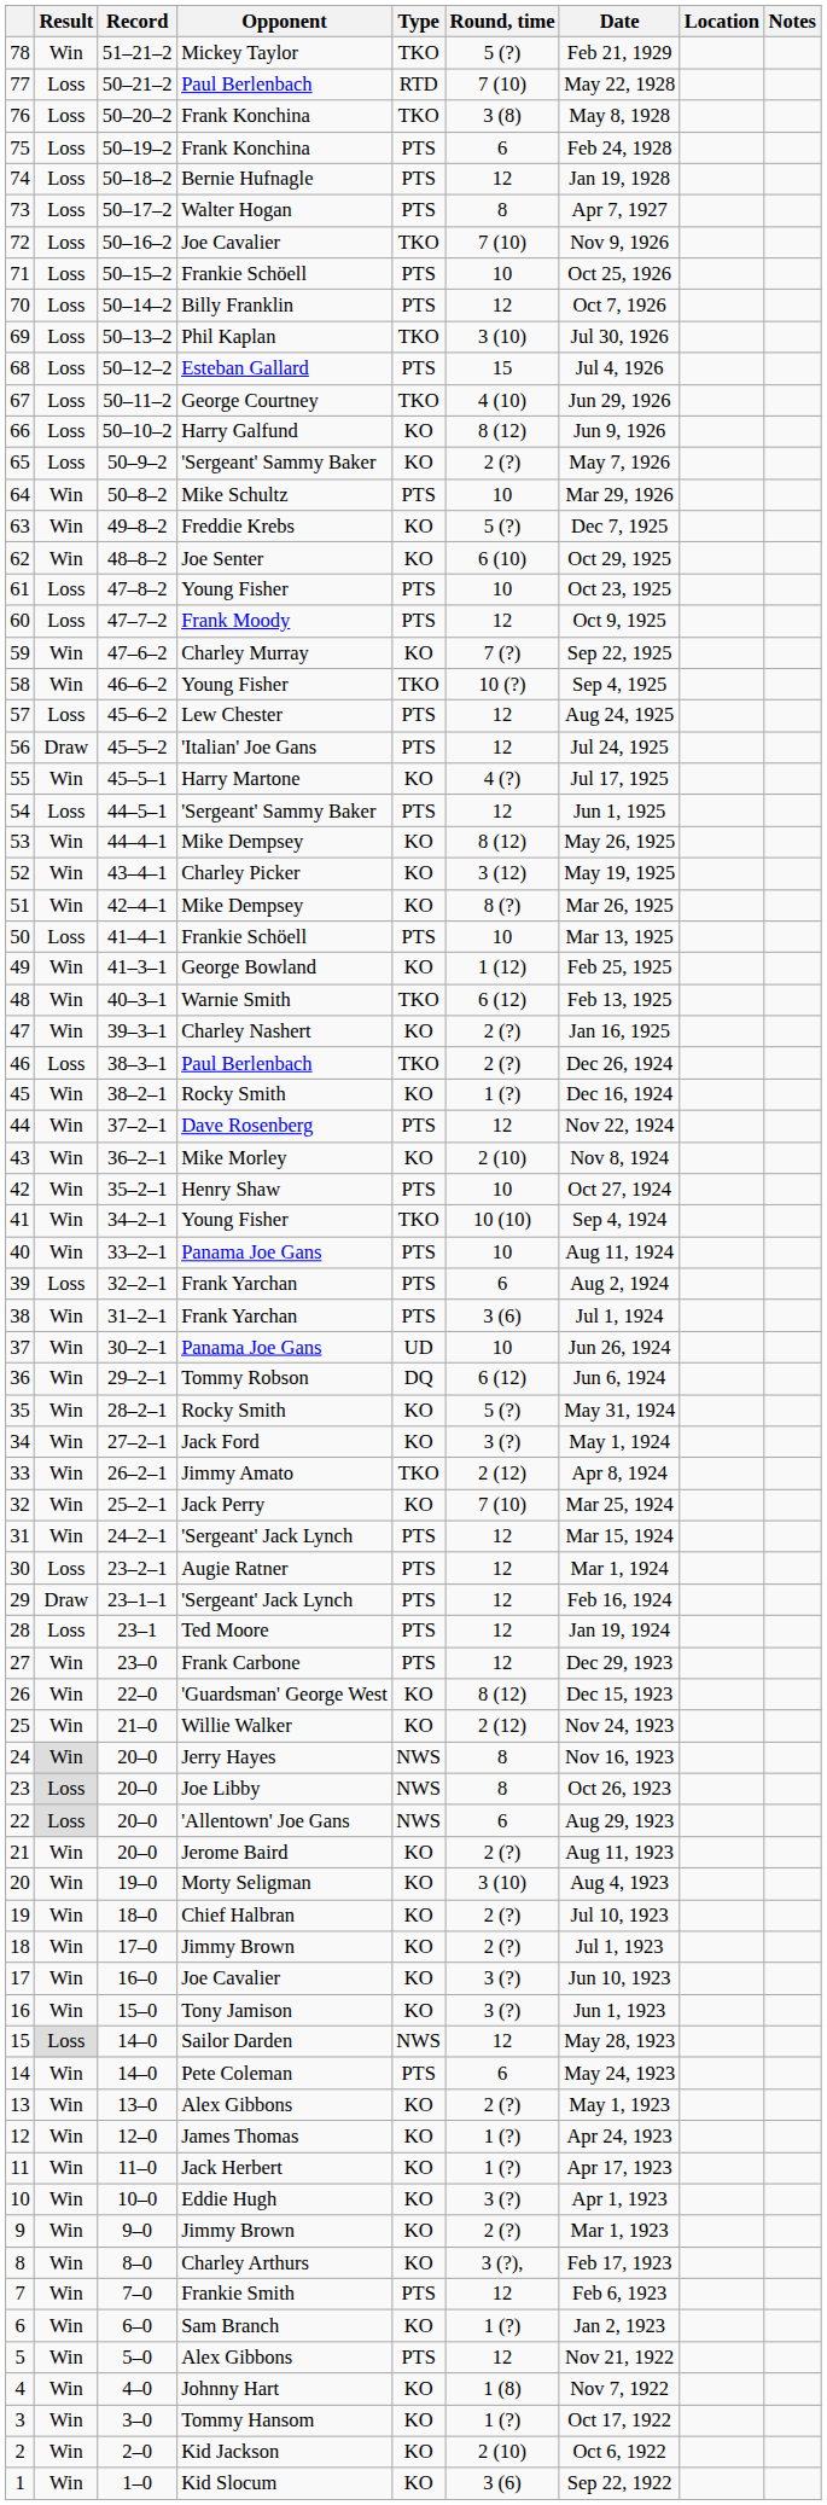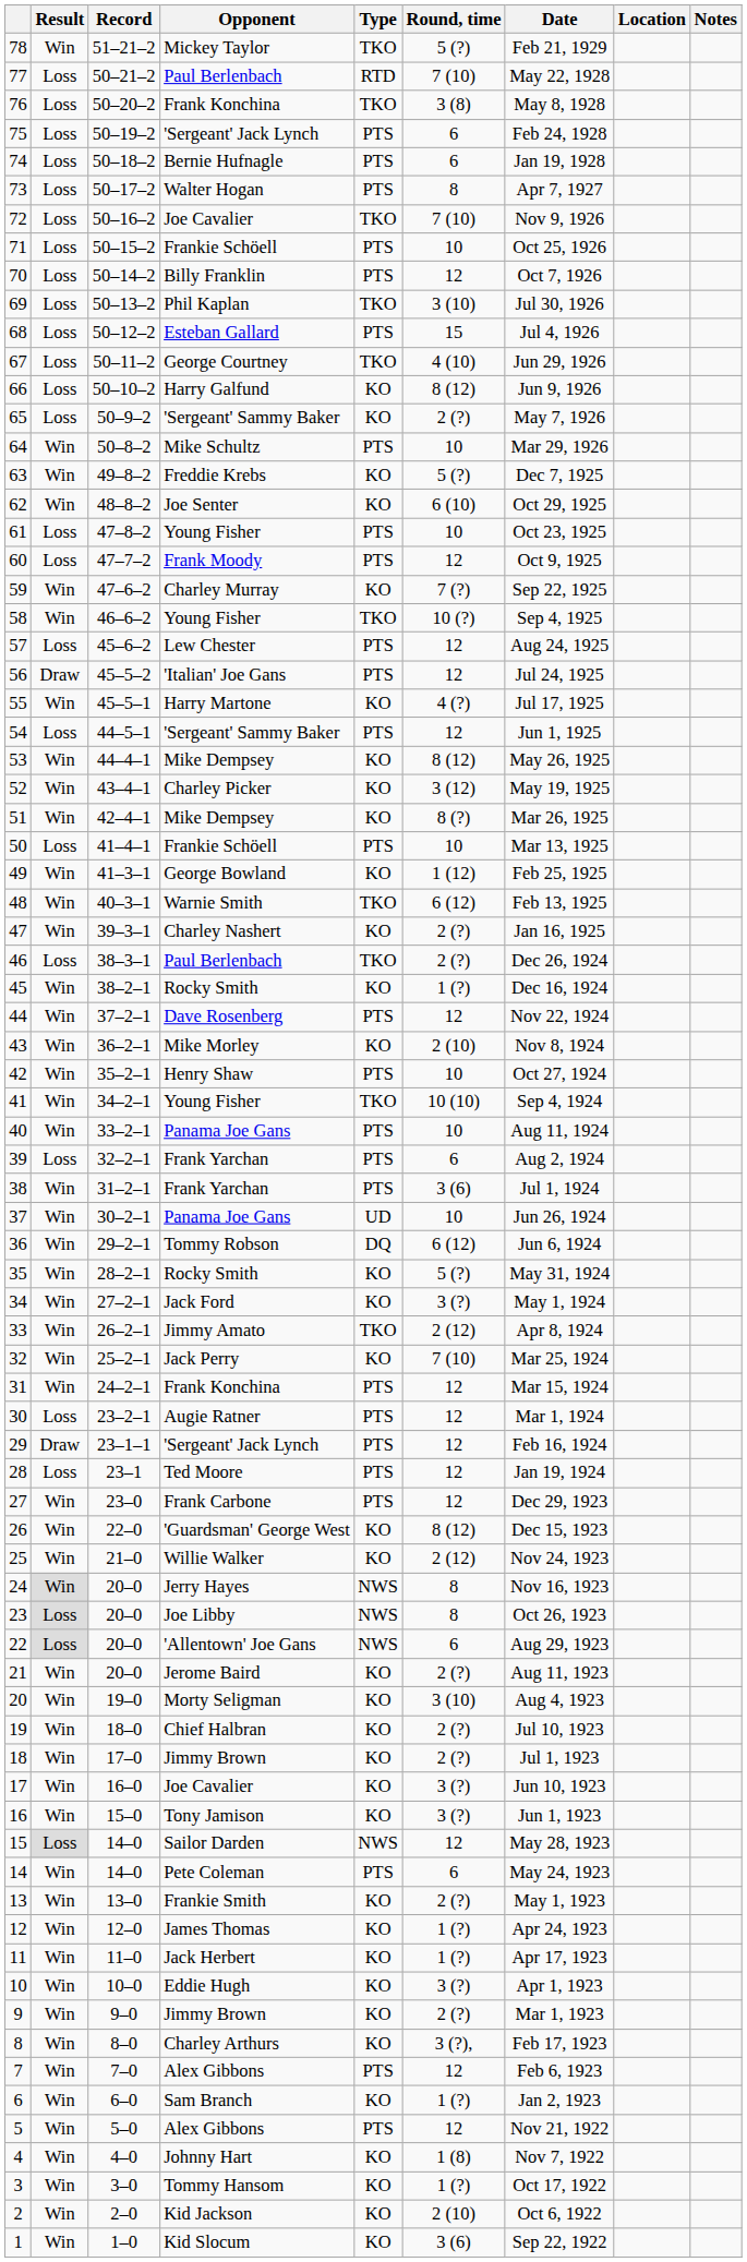75 | Opponent: Frank Konchina -> 'Sergeant' Jack Lynch
74 | Round, time: 12 -> 6
31 | Opponent: 'Sergeant' Jack Lynch -> Frank Konchina
13 | Opponent: Alex Gibbons -> Frankie Smith
7 | Opponent: Frankie Smith -> Alex Gibbons
